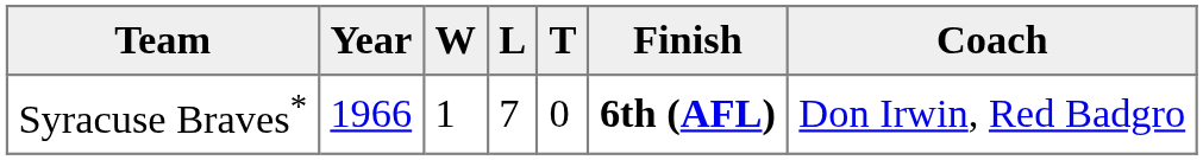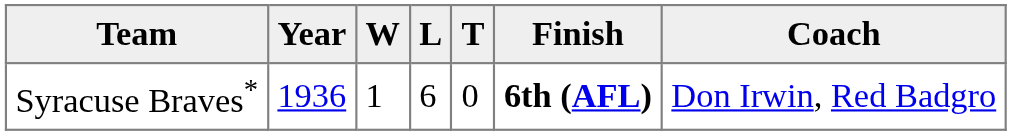Syracuse Braves* | Year: 1966 -> 1936
Syracuse Braves* | L: 7 -> 6
